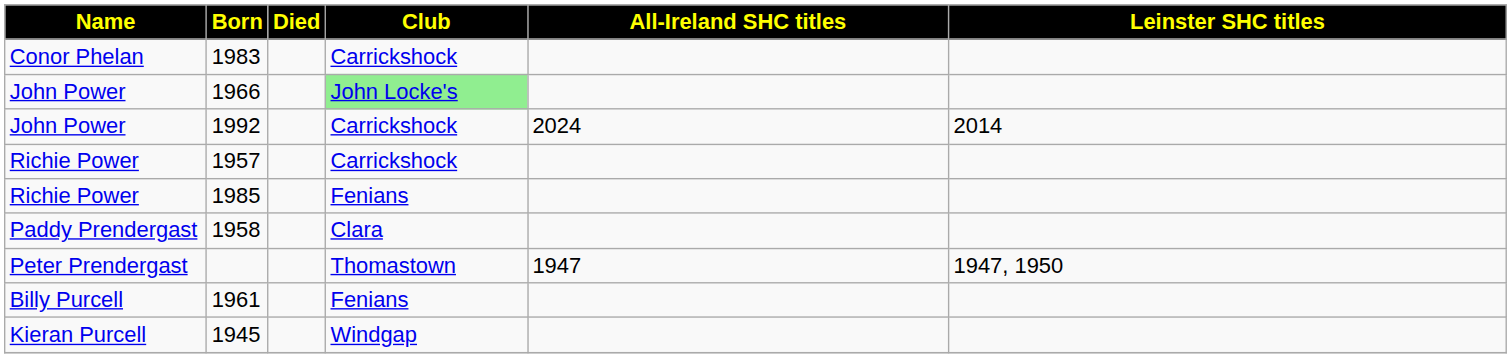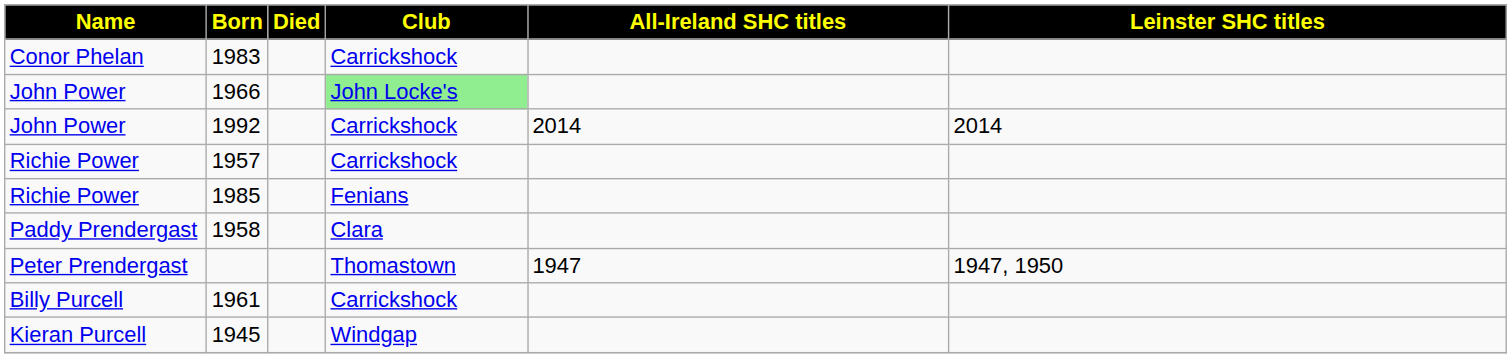1992 | All-Ireland SHC titles: 2024 -> 2014
1961 | Club: Fenians -> Carrickshock
